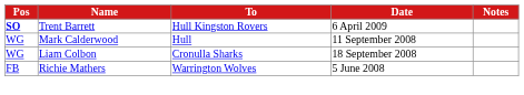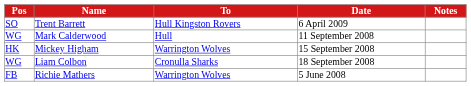Trent Barrett | Pos: bold -> normal
+ row: HK | Mickey Higham | Warrington Wolves | 15 September 2008
